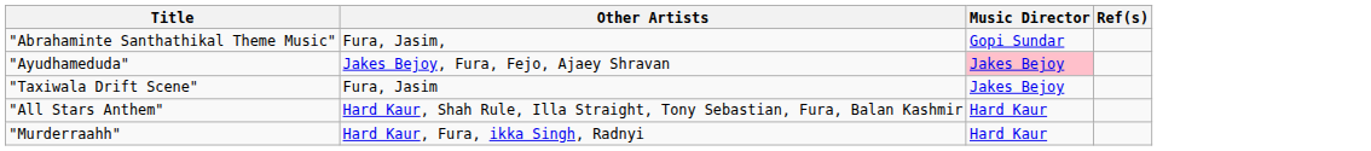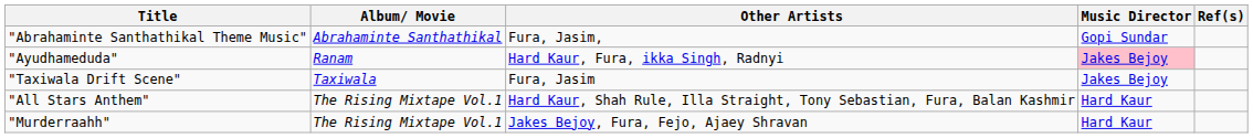+ column: Album/ Movie | Abrahaminte Santhathikal | Ranam | Taxiwala | The Rising Mixtape Vol.1 | The Rising Mixtape Vol.1
"Ayudhameduda" | Other Artists: Jakes Bejoy, Fura, Fejo, Ajaey Shravan -> Hard Kaur, Fura, ikka Singh, Radnyi
"Murderraahh" | Other Artists: Hard Kaur, Fura, ikka Singh, Radnyi -> Jakes Bejoy, Fura, Fejo, Ajaey Shravan
